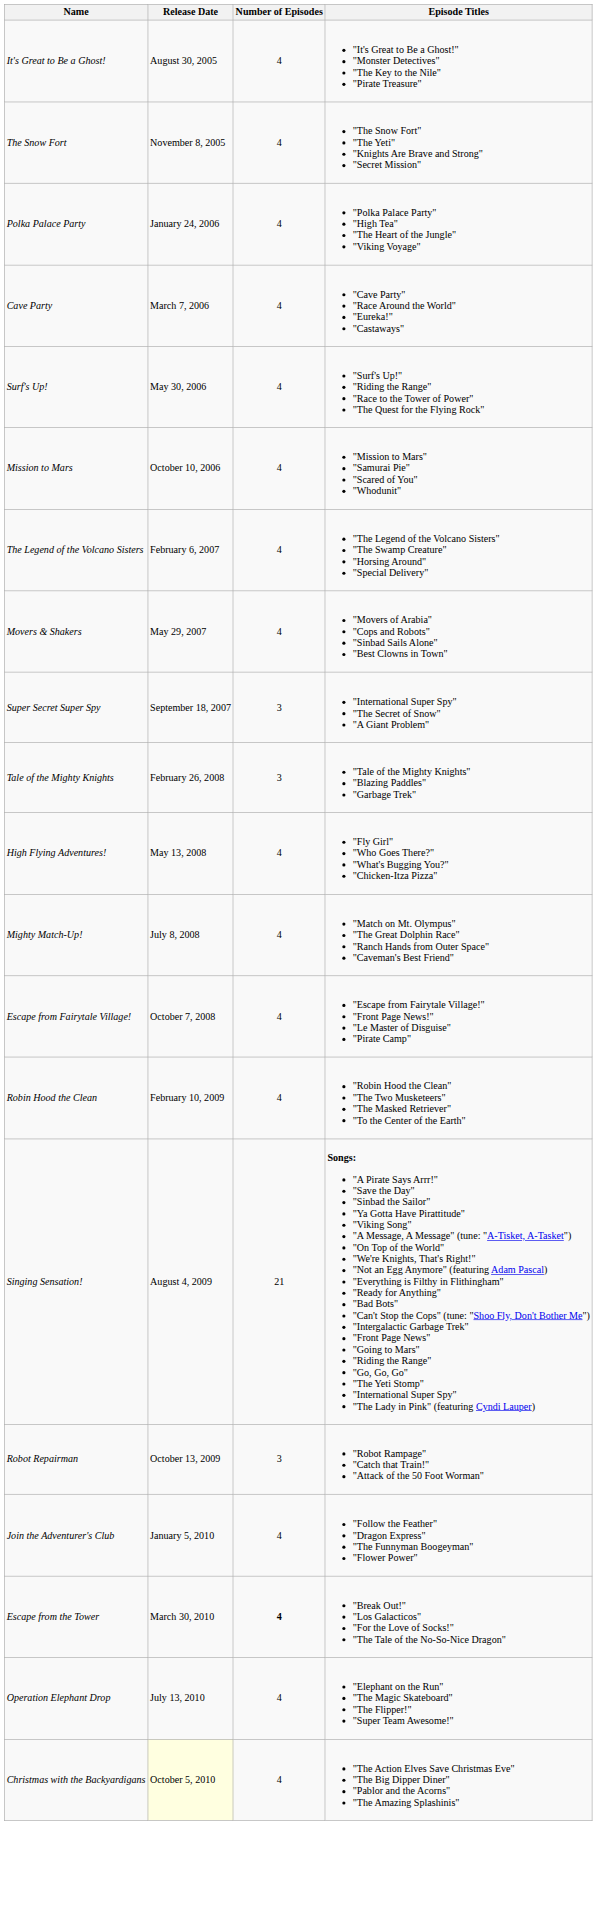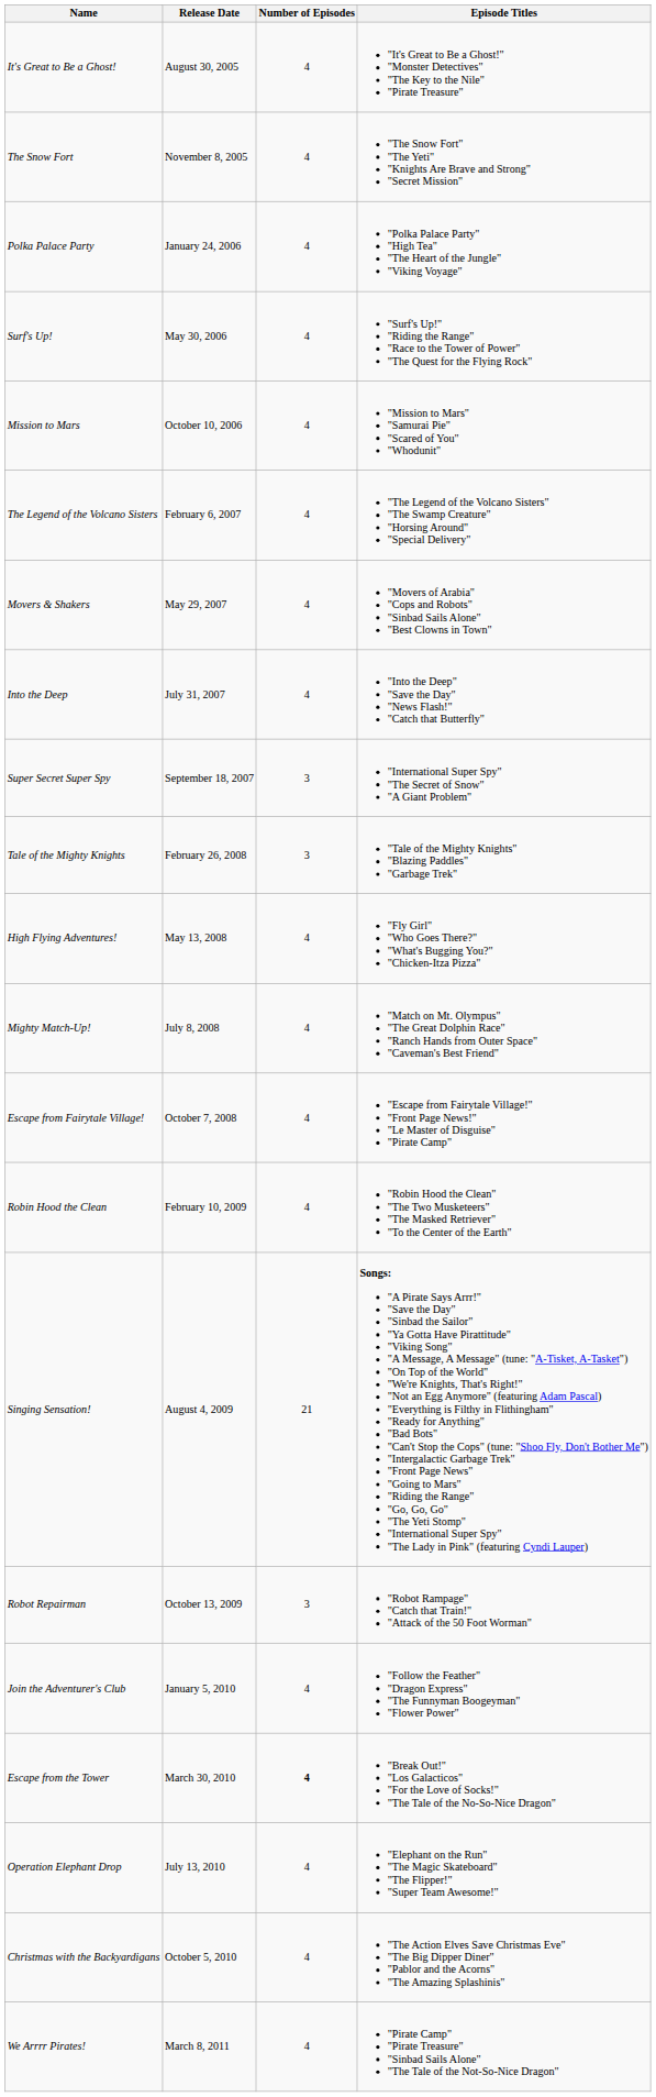- row: Cave Party | March 7, 2006 | 4 | "Cave Party" "Race Around the World" "Eureka!" "Castaways"
+ row: Into the Deep | July 31, 2007 | 4 | "Into the Deep" "Save the Day" "News Flash!" "Catch that Butterfly"
Christmas with the Backyardigans | Release Date: lightyellow background -> no background
+ row: We Arrrr Pirates! | March 8, 2011 | 4 | "Pirate Camp" "Pirate Treasure" "Sinbad Sails Alone" "The Tale of the Not-So-Nice Dragon"
